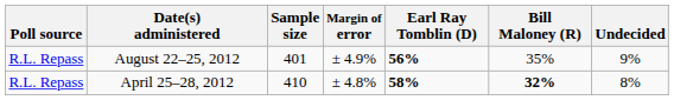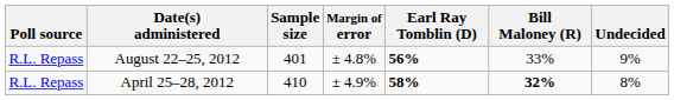August 22–25, 2012 | Margin of error: ± 4.9% -> ± 4.8%
August 22–25, 2012 | Bill Maloney (R): 35% -> 33%
April 25–28, 2012 | Margin of error: ± 4.8% -> ± 4.9%
